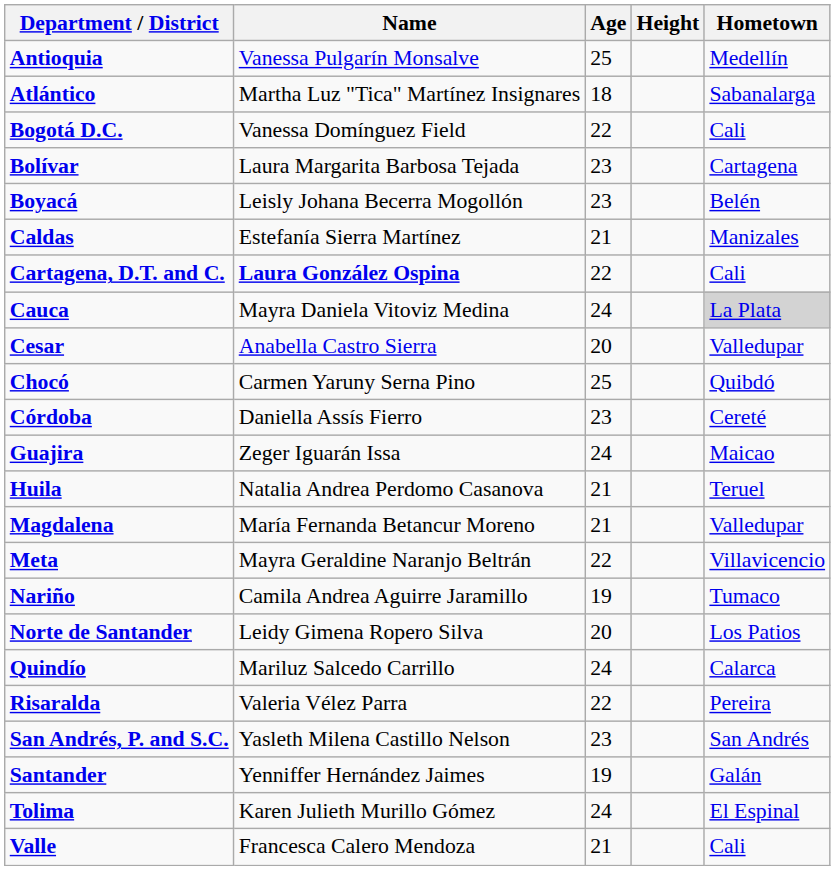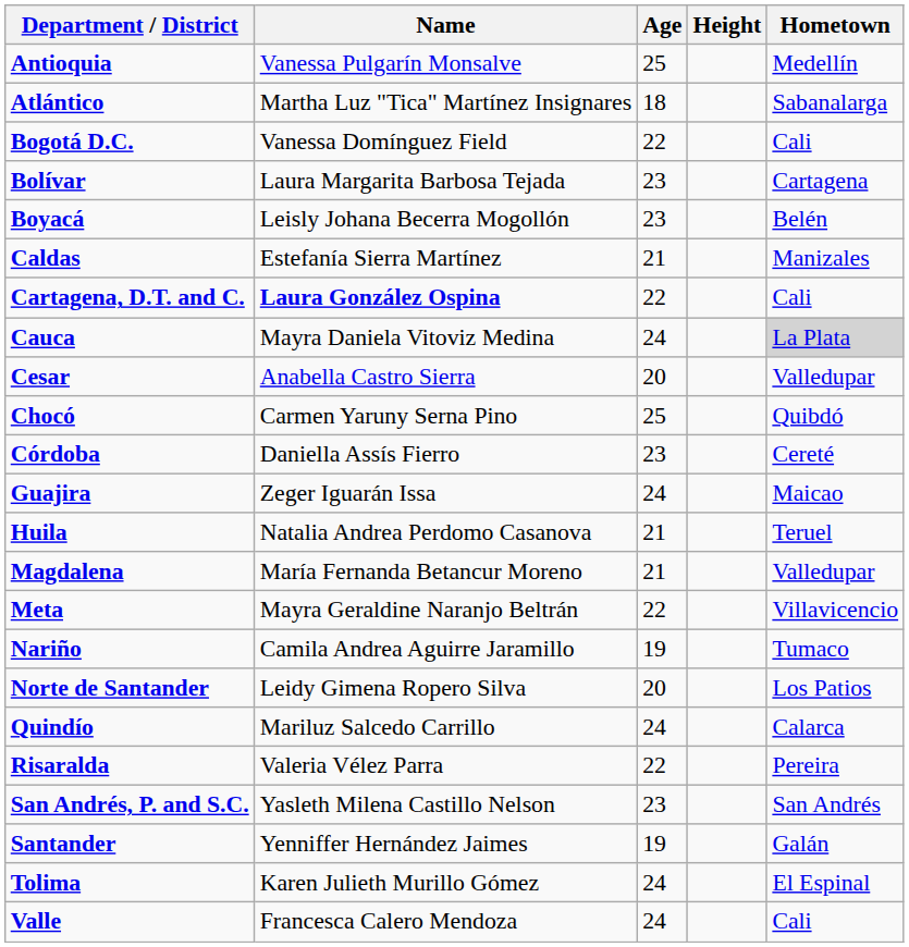Valle | Age: 21 -> 24
